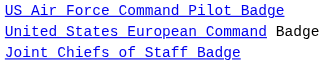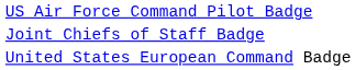rows swapped: Joint Chiefs of Staff Badge <-> United States European Command Badge
